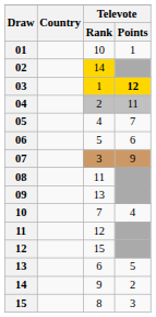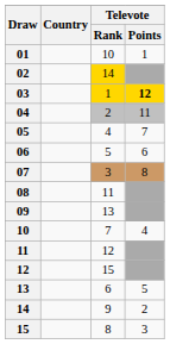07 | Televote / Points: 9 -> 8
